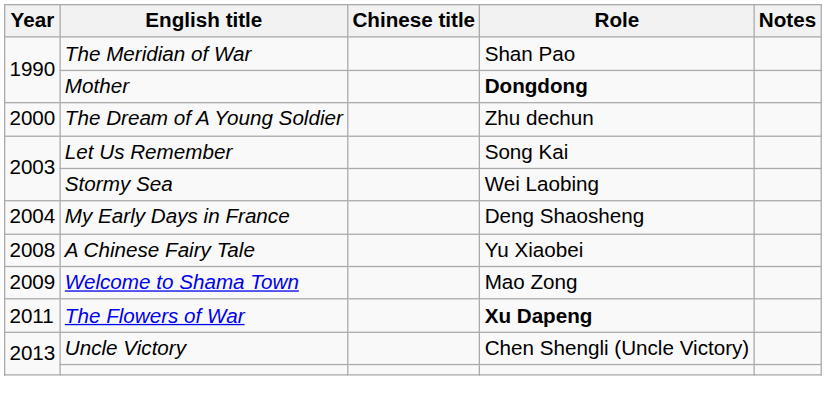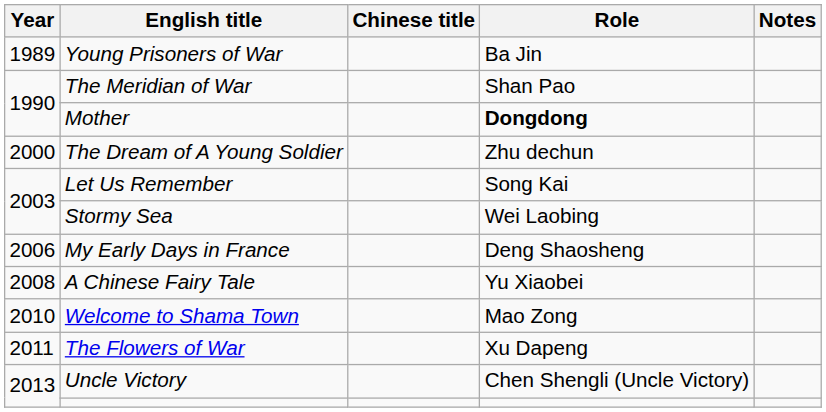+ row: 1989 | Young Prisoners of War | Ba Jin
My Early Days in France | Year: 2004 -> 2006
Welcome to Shama Town | Year: 2009 -> 2010
The Flowers of War | Role: bold -> normal
